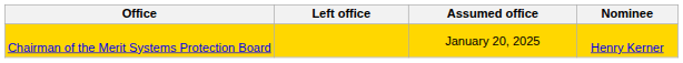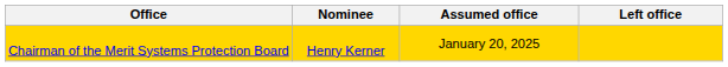columns swapped: Nominee <-> Left office
